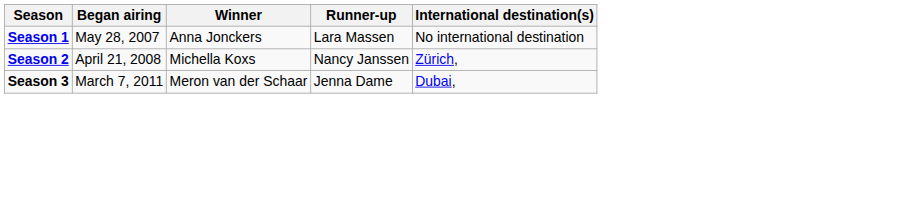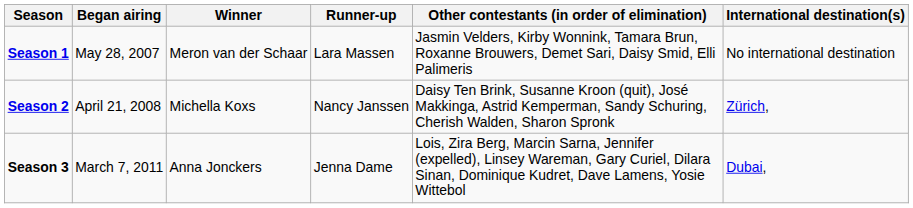+ column: Other contestants (in order of elimination) | Jasmin Velders, Kirby Wonnink, Tamara Brun, Roxanne Brouwers, Demet Sari, Daisy Smid, Elli Palimeris | Daisy Ten Brink, Susanne Kroon (quit), José Makkinga, Astrid Kemperman, Sandy Schuring, Cherish Walden, Sharon Spronk | Lois, Zira Berg, Marcin Sarna, Jennifer (expelled), Linsey Wareman, Gary Curiel, Dilara Sinan, Dominique Kudret, Dave Lamens, Yosie Wittebol
Season 1 | Winner: Anna Jonckers -> Meron van der Schaar
Season 3 | Winner: Meron van der Schaar -> Anna Jonckers
